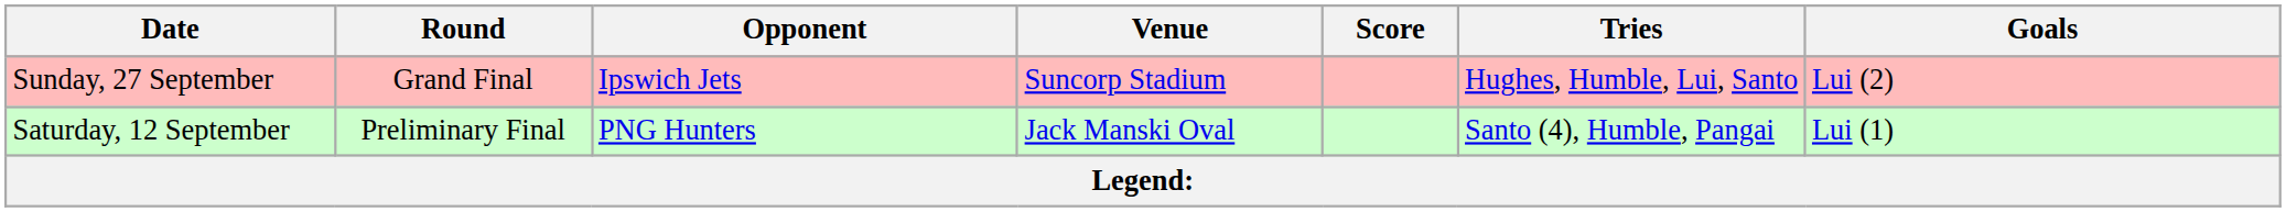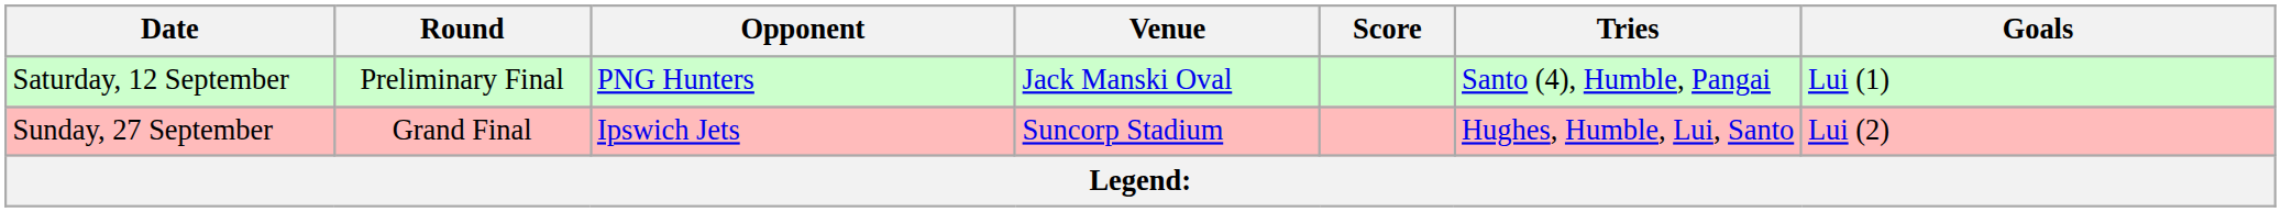rows swapped: Saturday, 12 September <-> Sunday, 27 September
